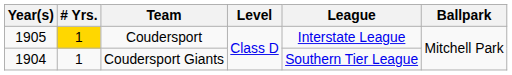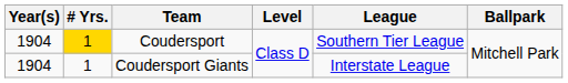Coudersport | Year(s): 1905 -> 1904
Coudersport | League: Interstate League -> Southern Tier League
Coudersport Giants | League: Southern Tier League -> Interstate League
